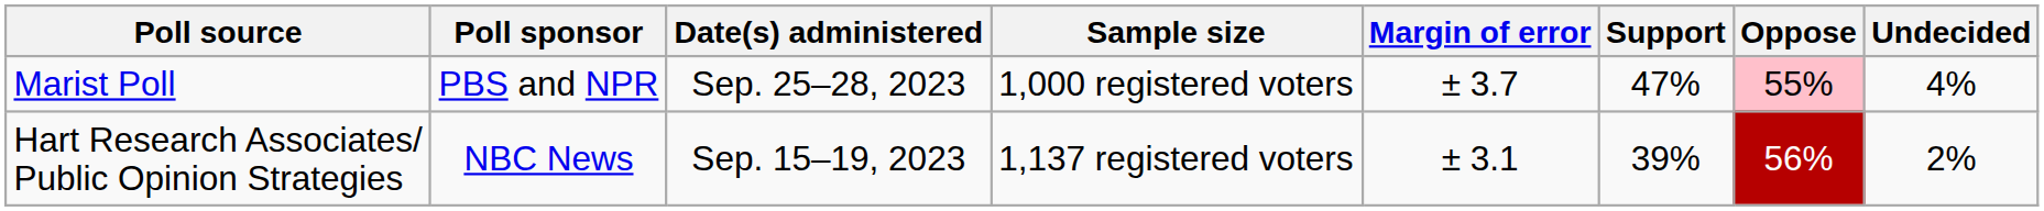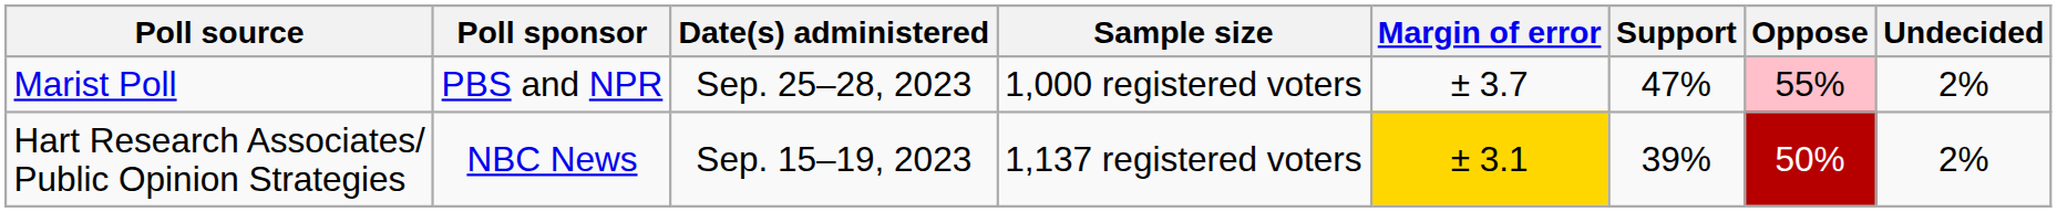Marist Poll | Undecided: 4% -> 2%
Hart Research Associates/ Public Opinion Strategies | Margin of error: no background -> gold background
Hart Research Associates/ Public Opinion Strategies | Oppose: 56% -> 50%
